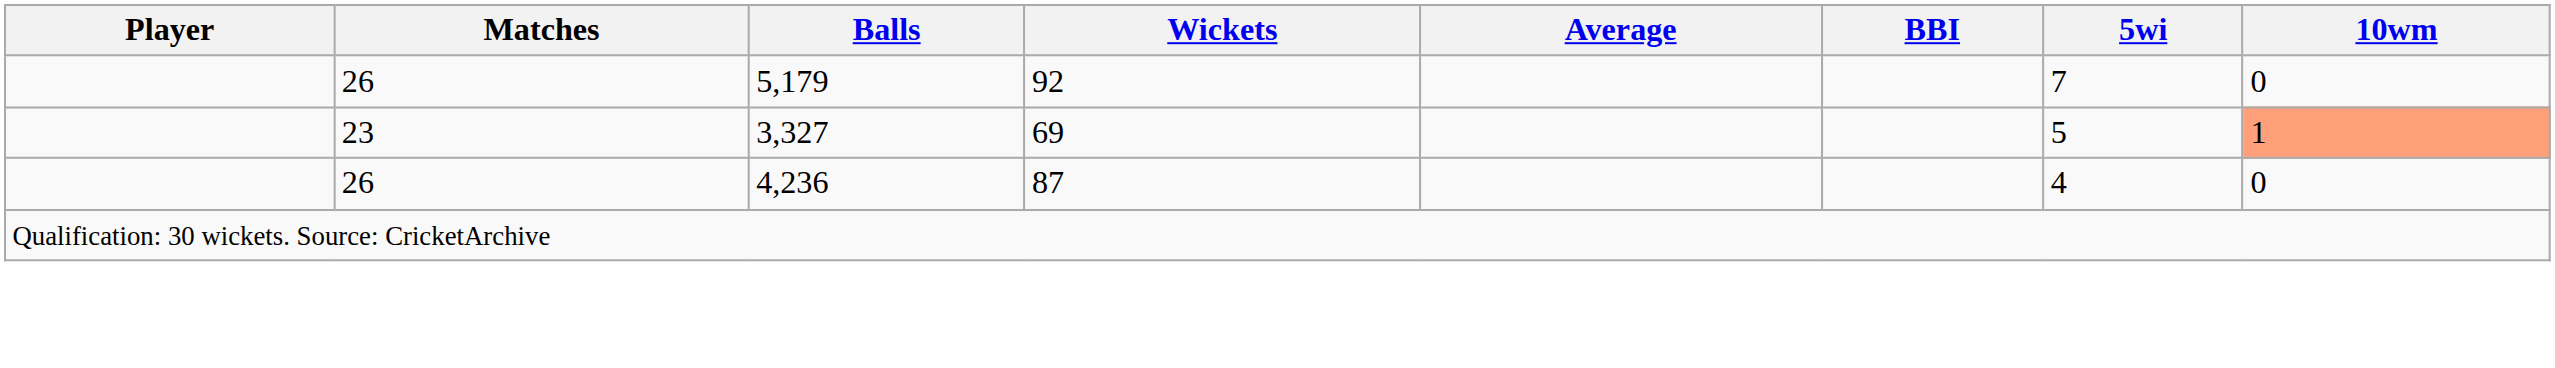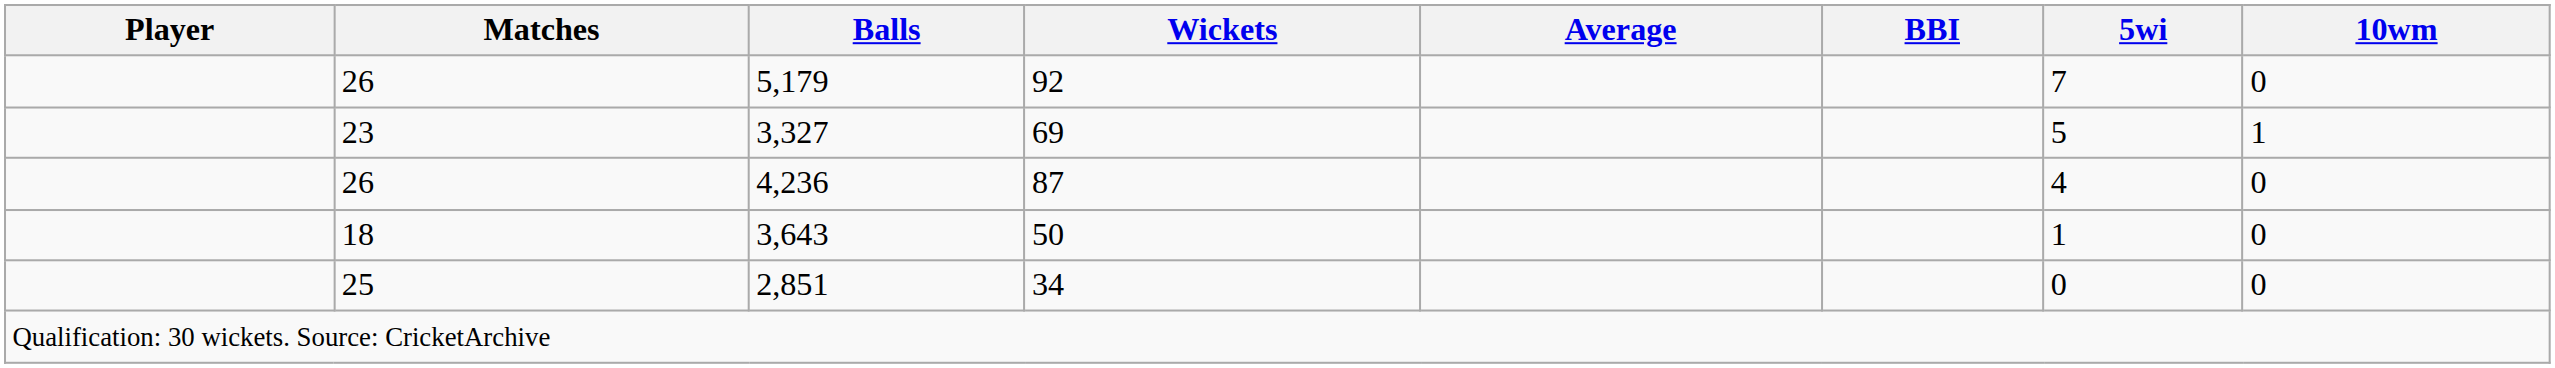3,327 | 10wm: lightsalmon background -> no background
+ row: 18 | 3,643 | 50 | 1 | 0
+ row: 25 | 2,851 | 34 | 0 | 0
